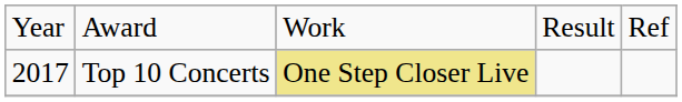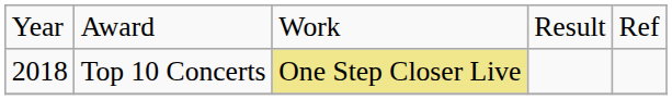Top 10 Concerts | column 1: 2017 -> 2018
